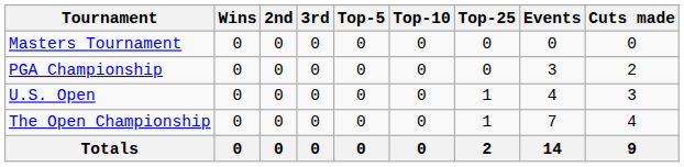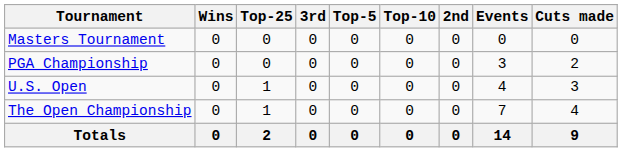columns swapped: 2nd <-> Top-25
